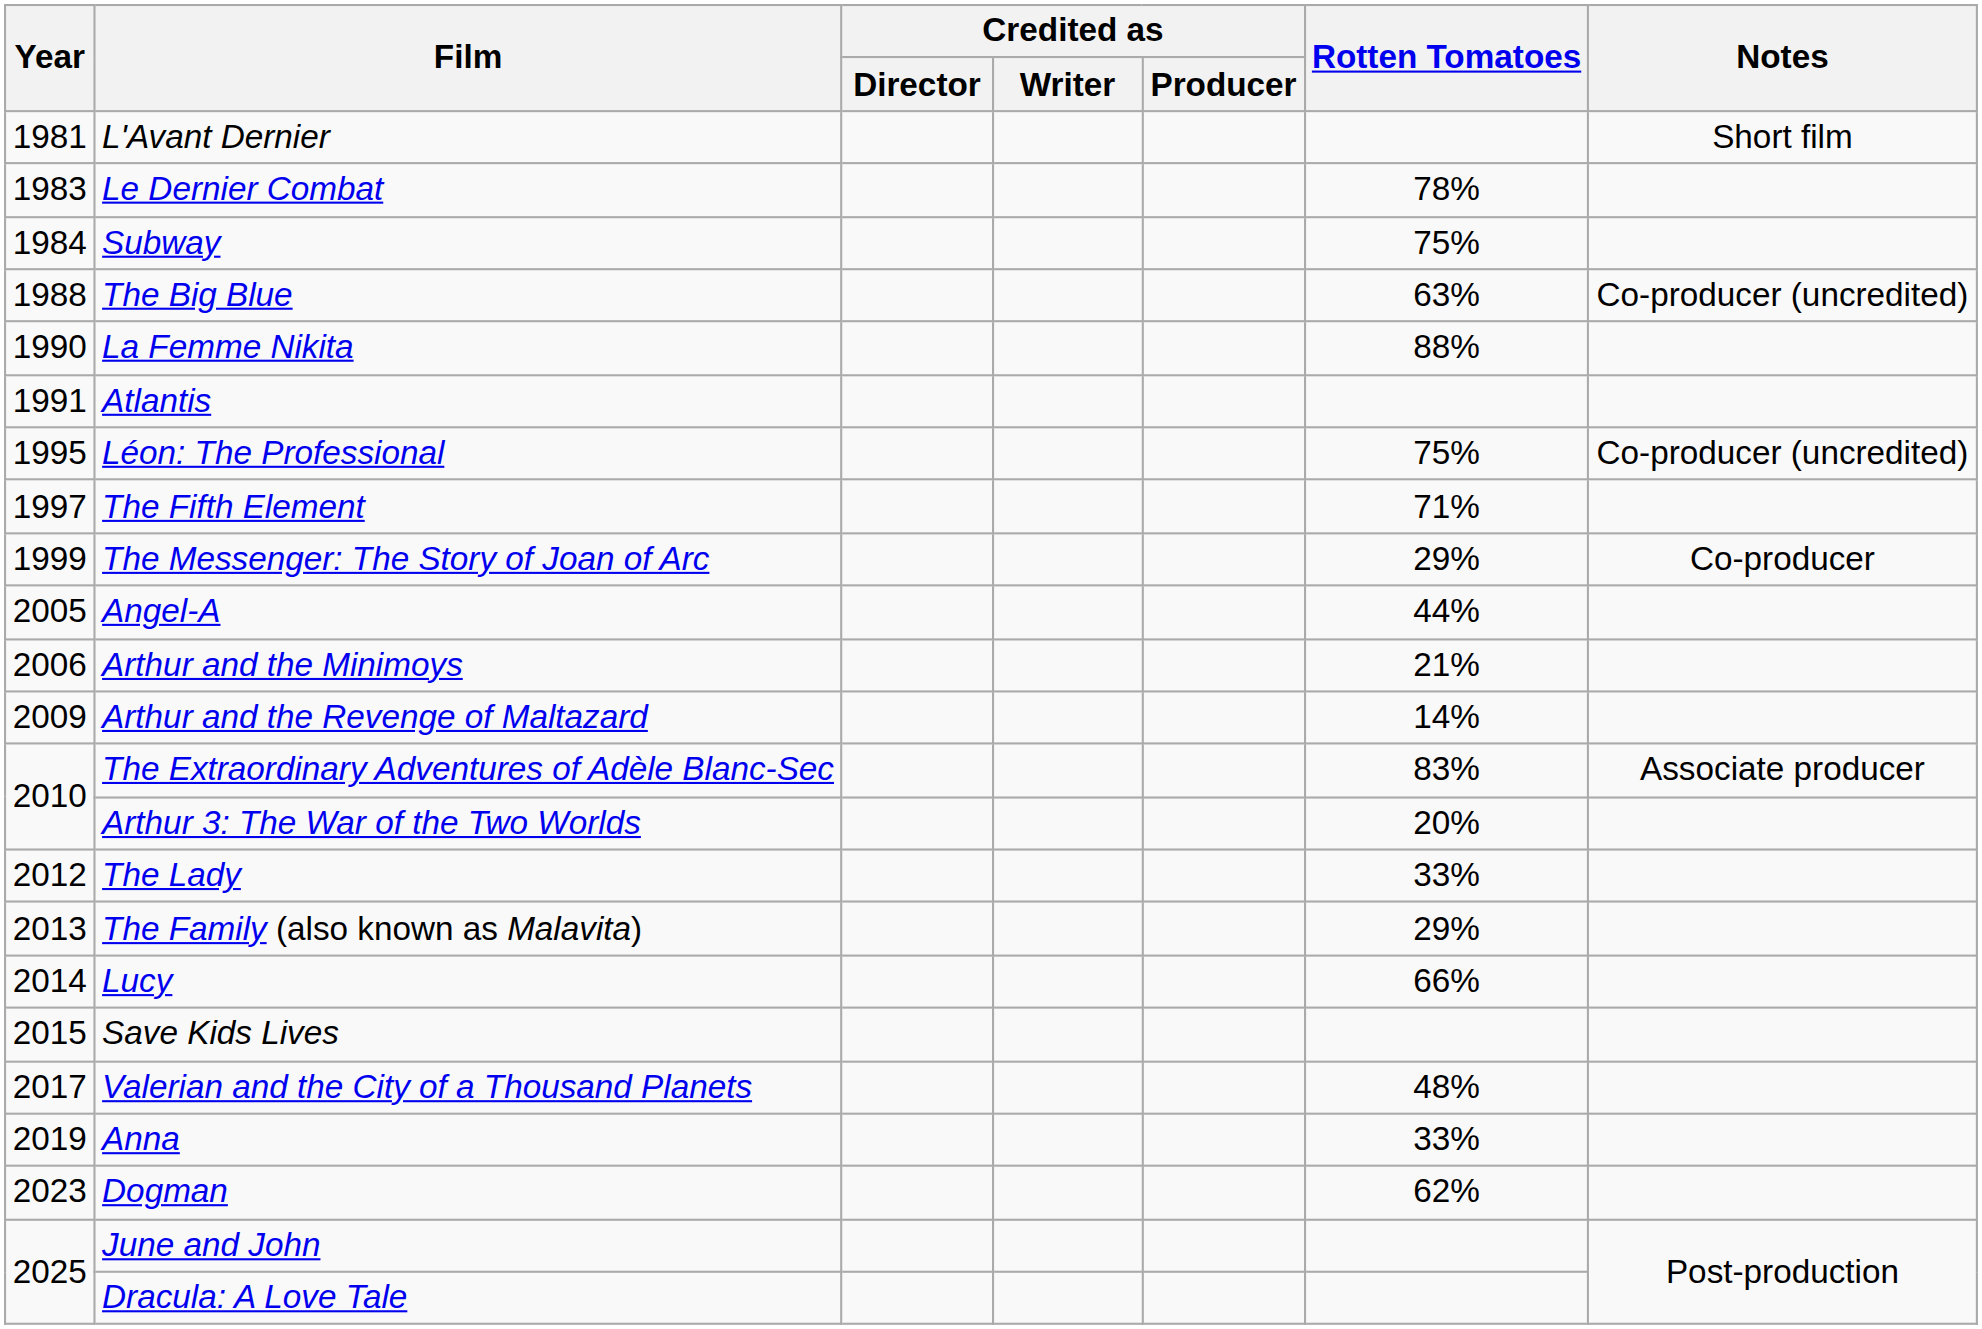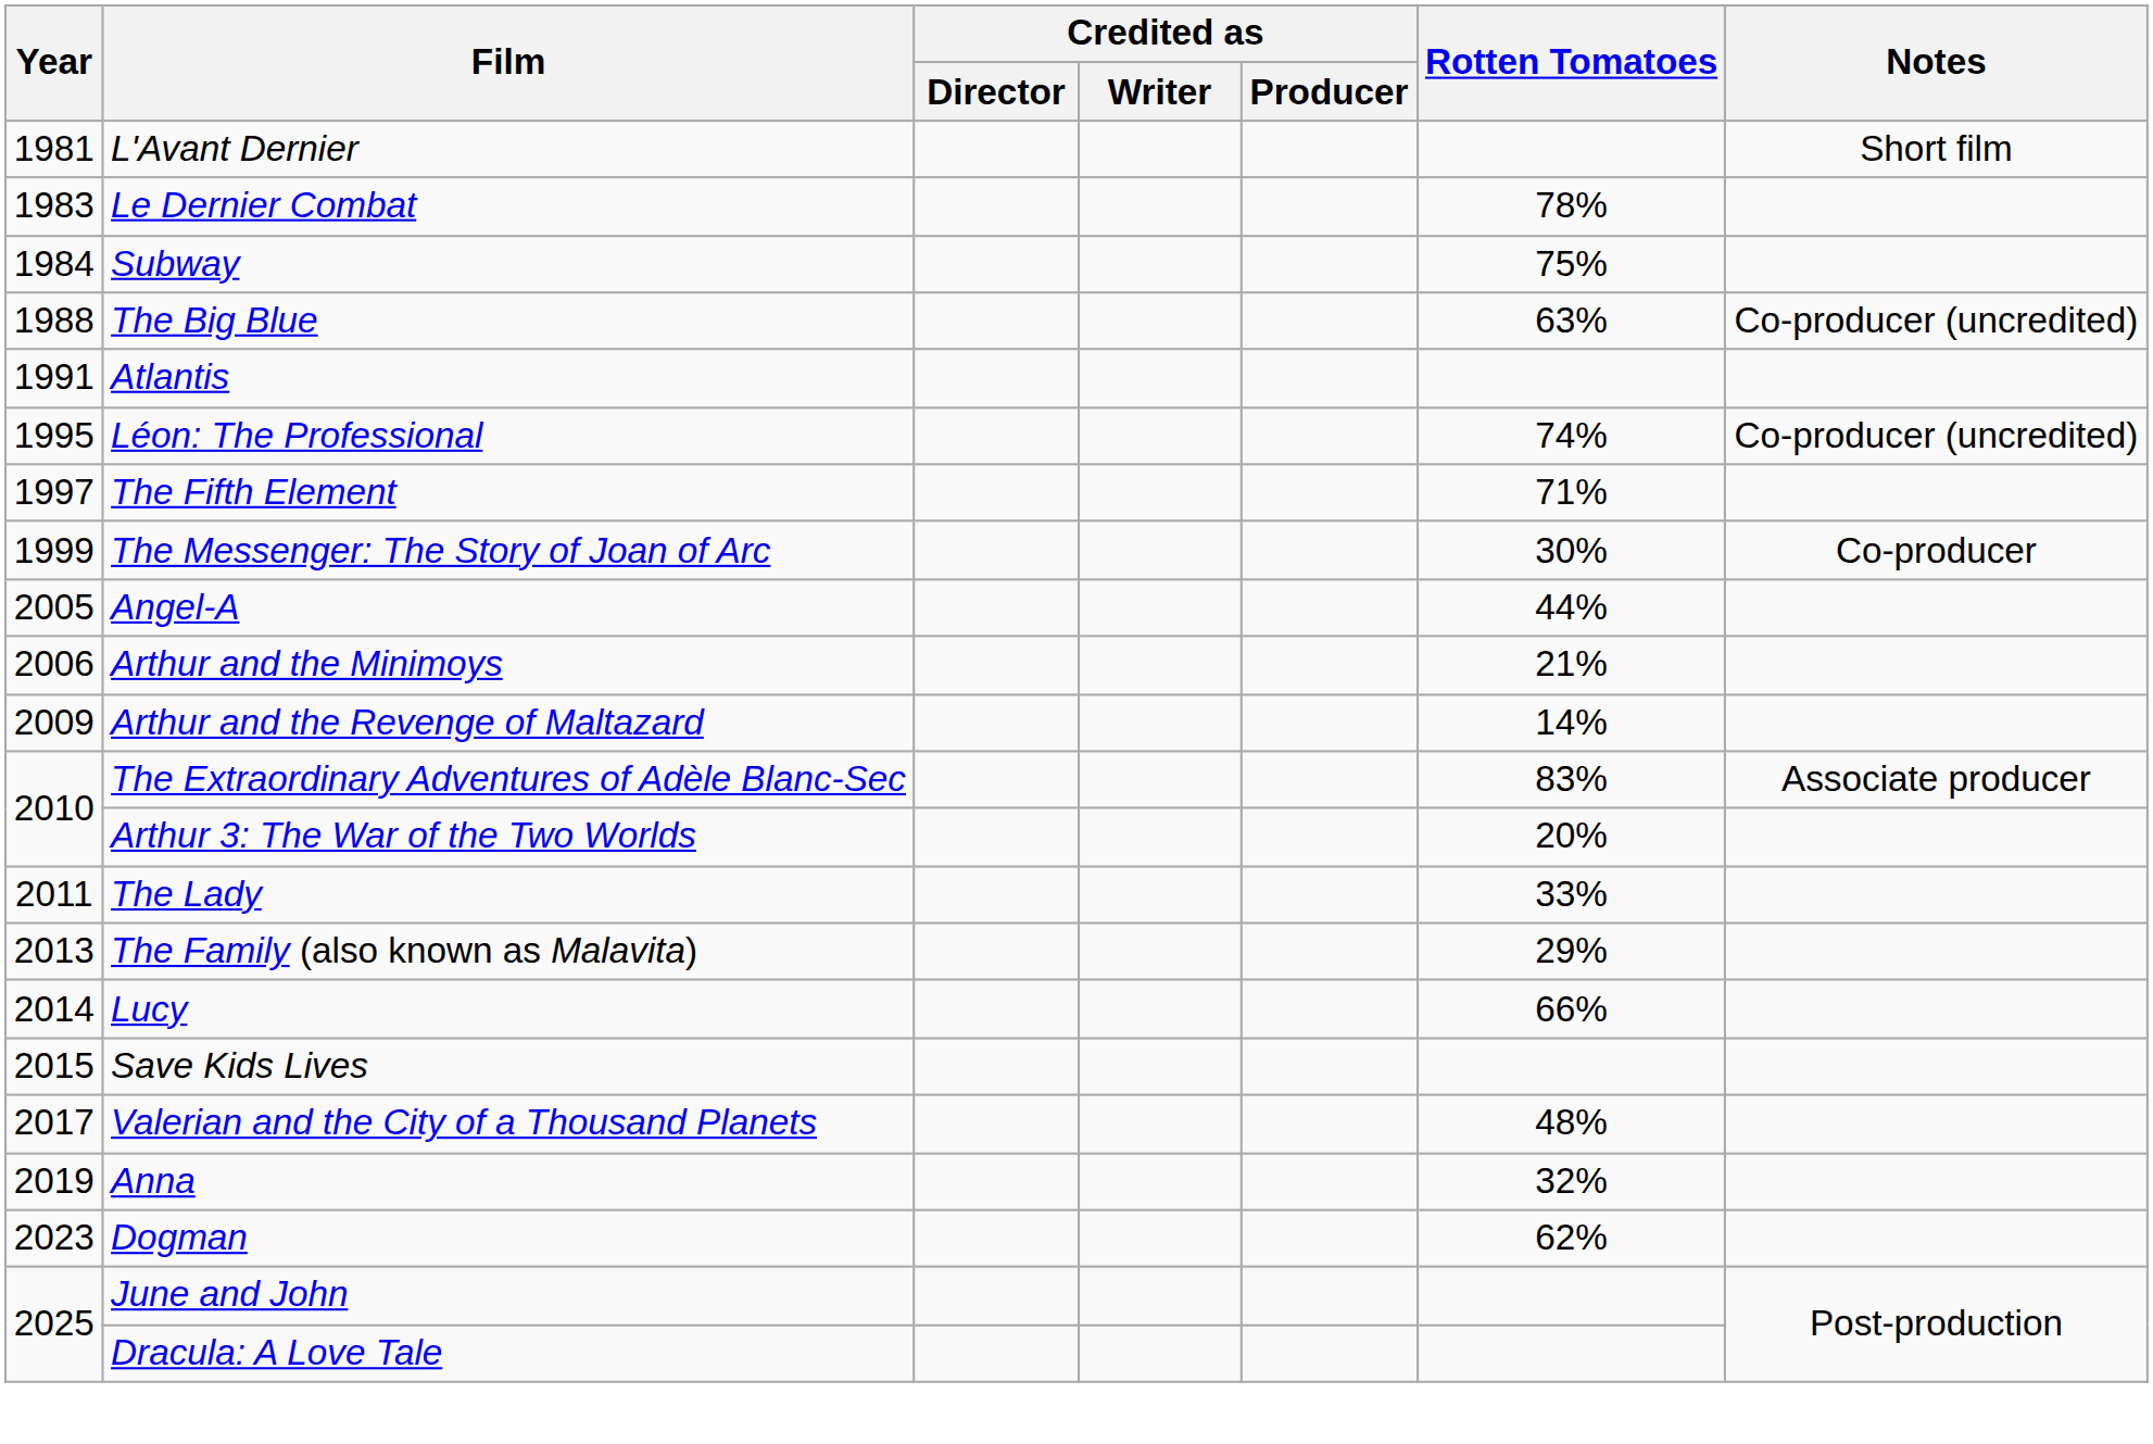- row: 1990 | La Femme Nikita | 88%
Léon: The Professional | Rotten Tomatoes: 75% -> 74%
The Messenger: The Story of Joan of Arc | Rotten Tomatoes: 29% -> 30%
The Lady | Year: 2012 -> 2011
Anna | Rotten Tomatoes: 33% -> 32%
